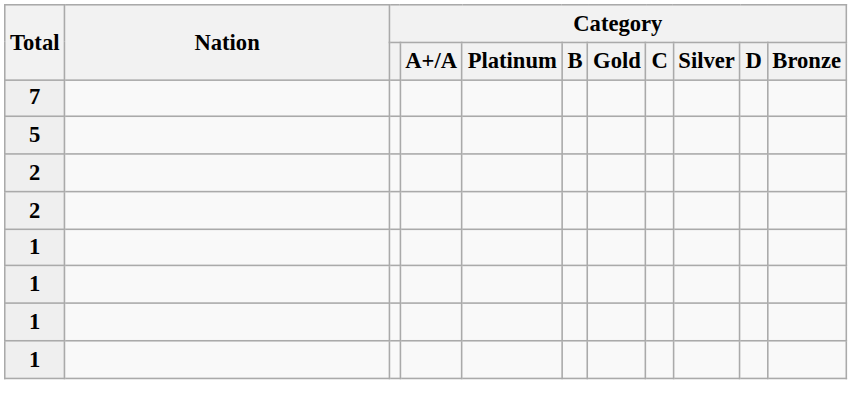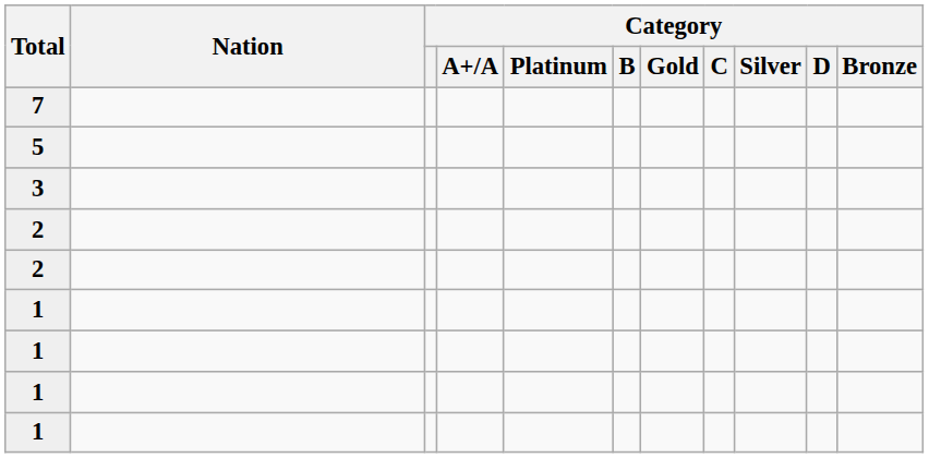+ row: 3
